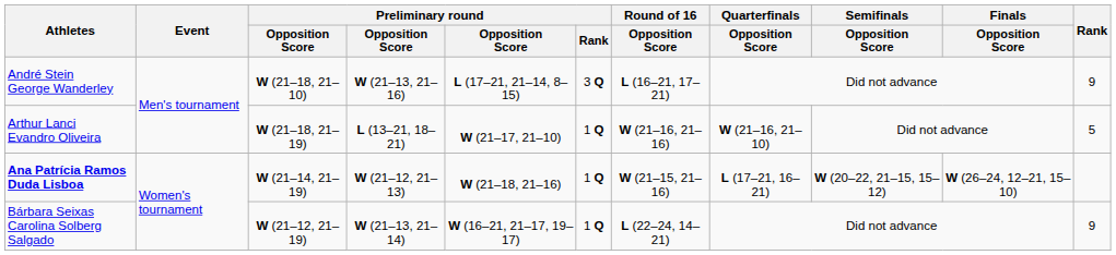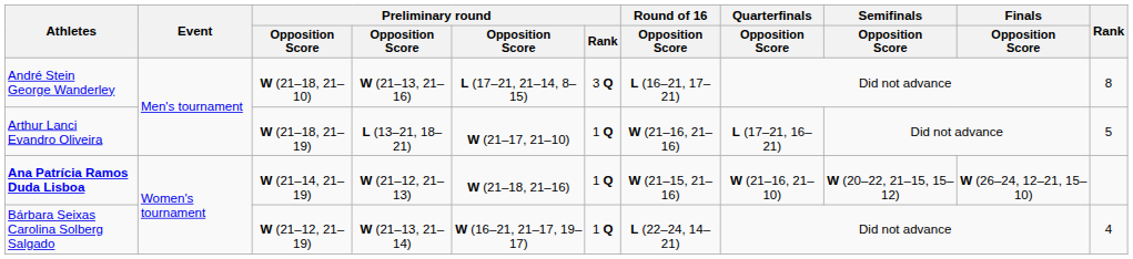André Stein George Wanderley | Rank: 9 -> 8
Arthur Lanci Evandro Oliveira | Quarterfinals / Opposition Score: W (21–16, 21–10) -> L (17–21, 16–21)
Ana Patrícia Ramos Duda Lisboa | Quarterfinals / Opposition Score: L (17–21, 16–21) -> W (21–16, 21–10)
Bárbara Seixas Carolina Solberg Salgado | Rank: 9 -> 4
